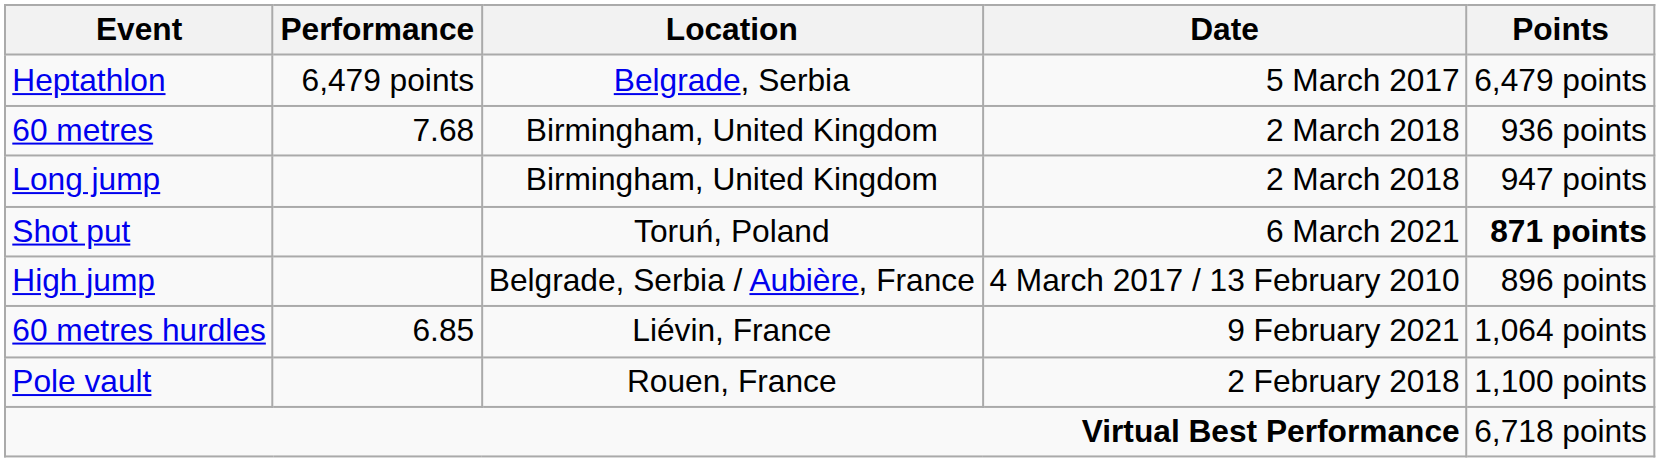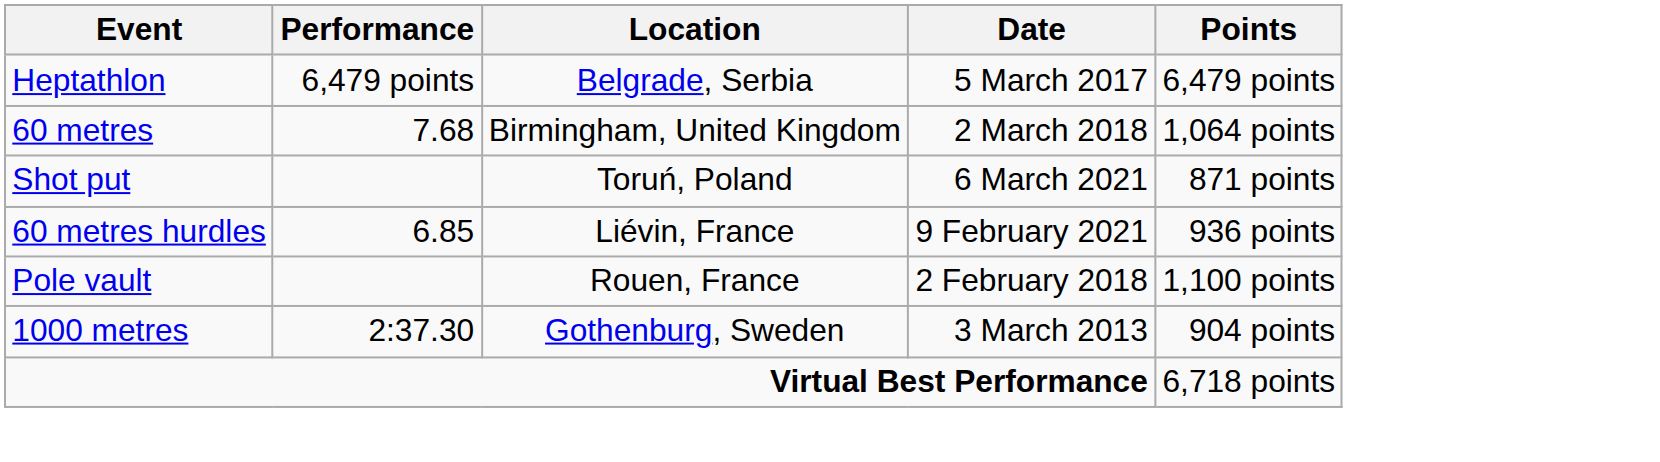60 metres | Points: 936 points -> 1,064 points
- row: Long jump | Birmingham, United Kingdom | 2 March 2018 | 947 points
Shot put | Points: bold -> normal
- row: High jump | Belgrade, Serbia / Aubière, France | 4 March 2017 / 13 February 2010 | 896 points
60 metres hurdles | Points: 1,064 points -> 936 points
+ row: 1000 metres | 2:37.30 | Gothenburg, Sweden | 3 March 2013 | 904 points
